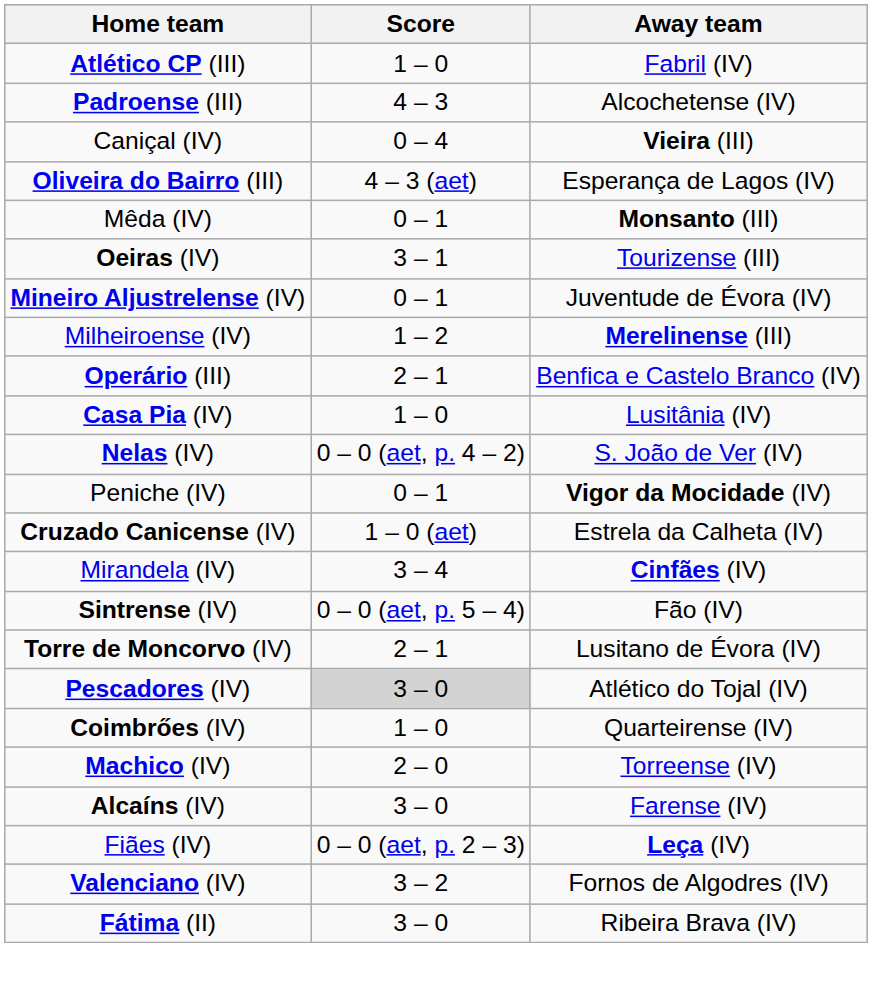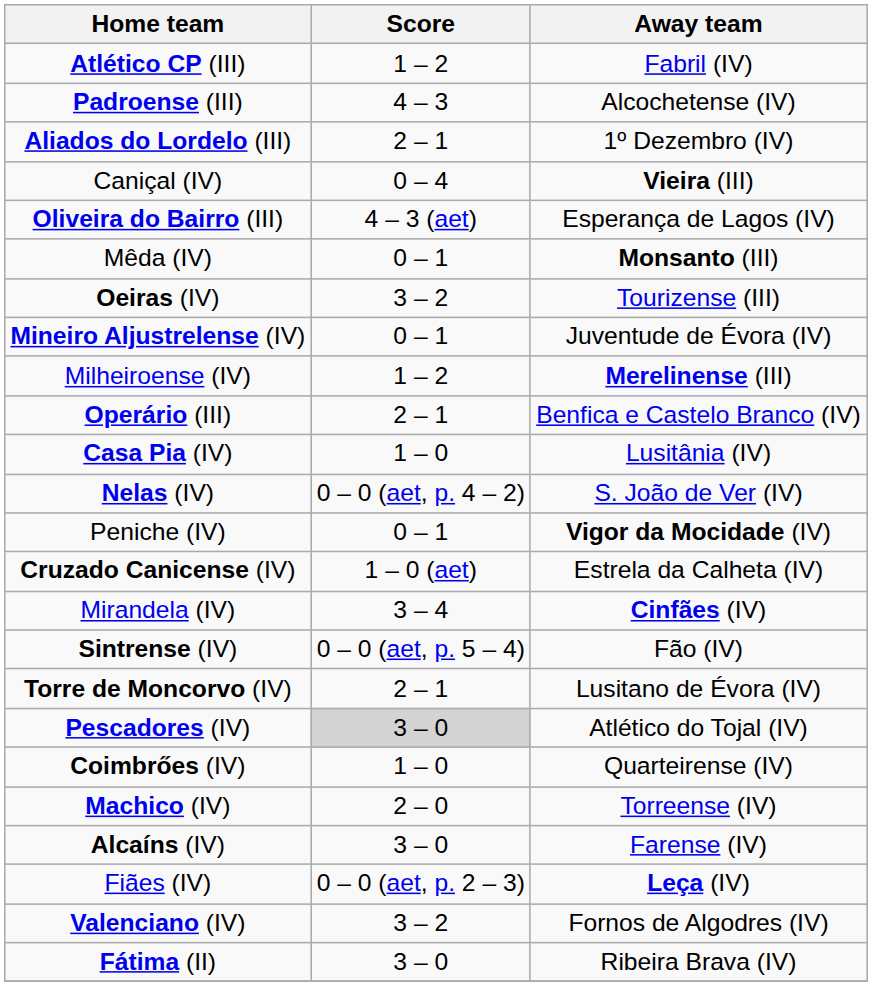Atlético CP (III) | Score: 1 – 0 -> 1 – 2
+ row: Aliados do Lordelo (III) | 2 – 1 | 1º Dezembro (IV)
Oeiras (IV) | Score: 3 – 1 -> 3 – 2
